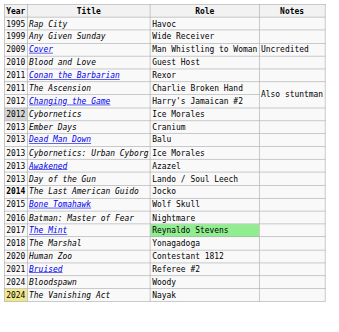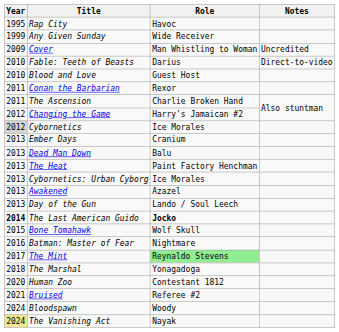+ row: 2010 | Fable: Teeth of Beasts | Darius | Direct-to-video
+ row: 2013 | The Heat | Paint Factory Henchman
The Last American Guido | Role: normal -> bold
